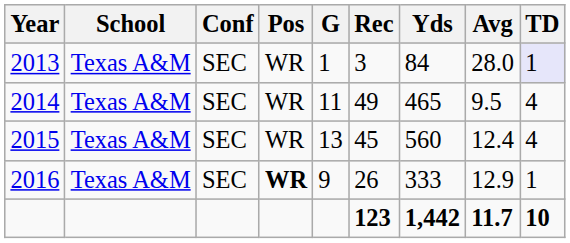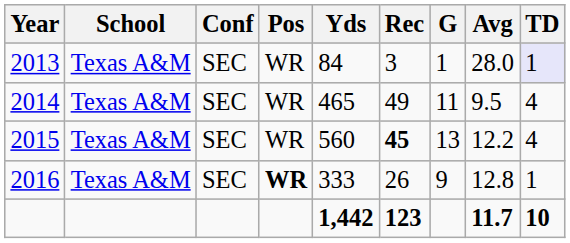columns swapped: G <-> Yds
2015 | Rec: normal -> bold
2015 | Avg: 12.4 -> 12.2
2016 | Avg: 12.9 -> 12.8
